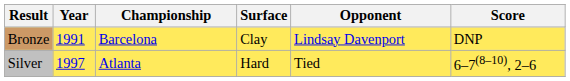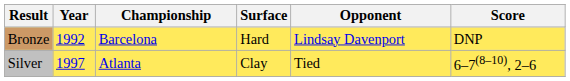Bronze | Year: 1991 -> 1992
Bronze | Surface: Clay -> Hard
Silver | Surface: Hard -> Clay
